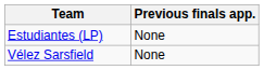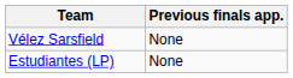rows swapped: Estudiantes (LP) <-> Vélez Sarsfield
